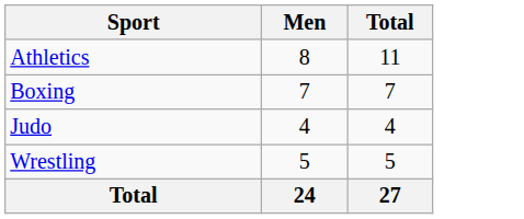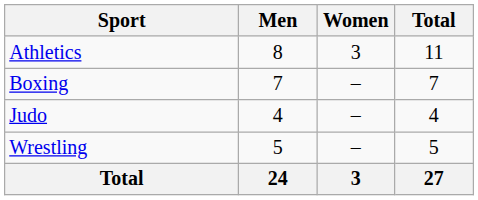+ column: Women | 3 | – | – | – | 3
